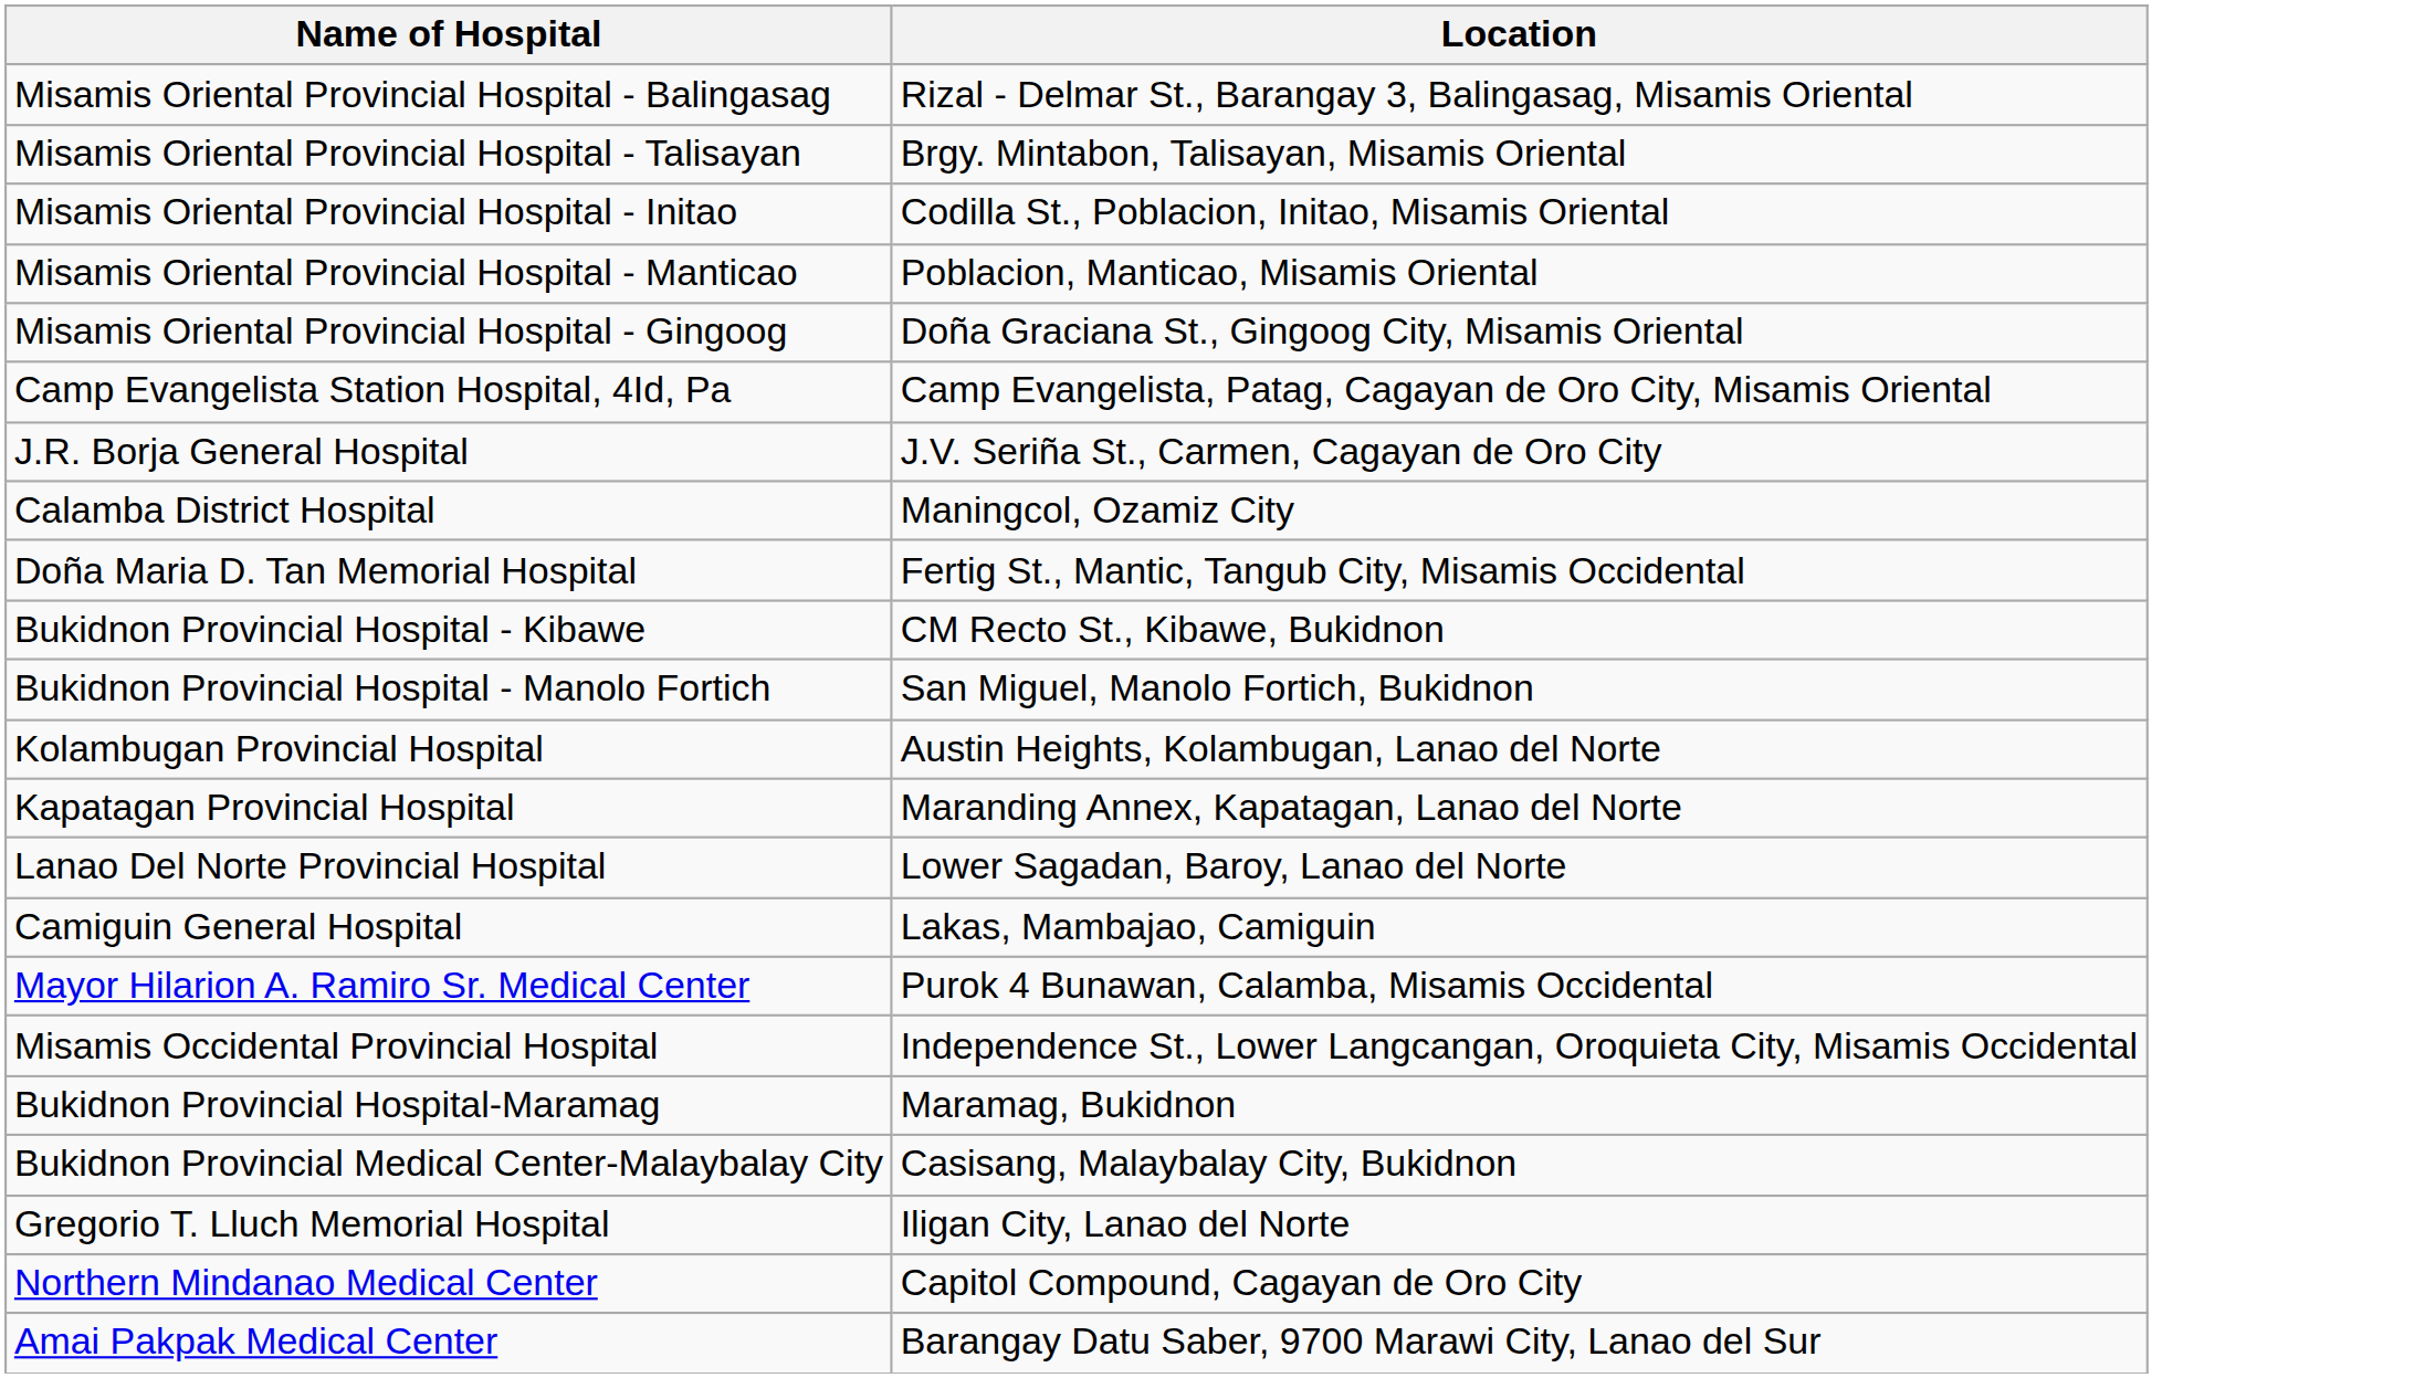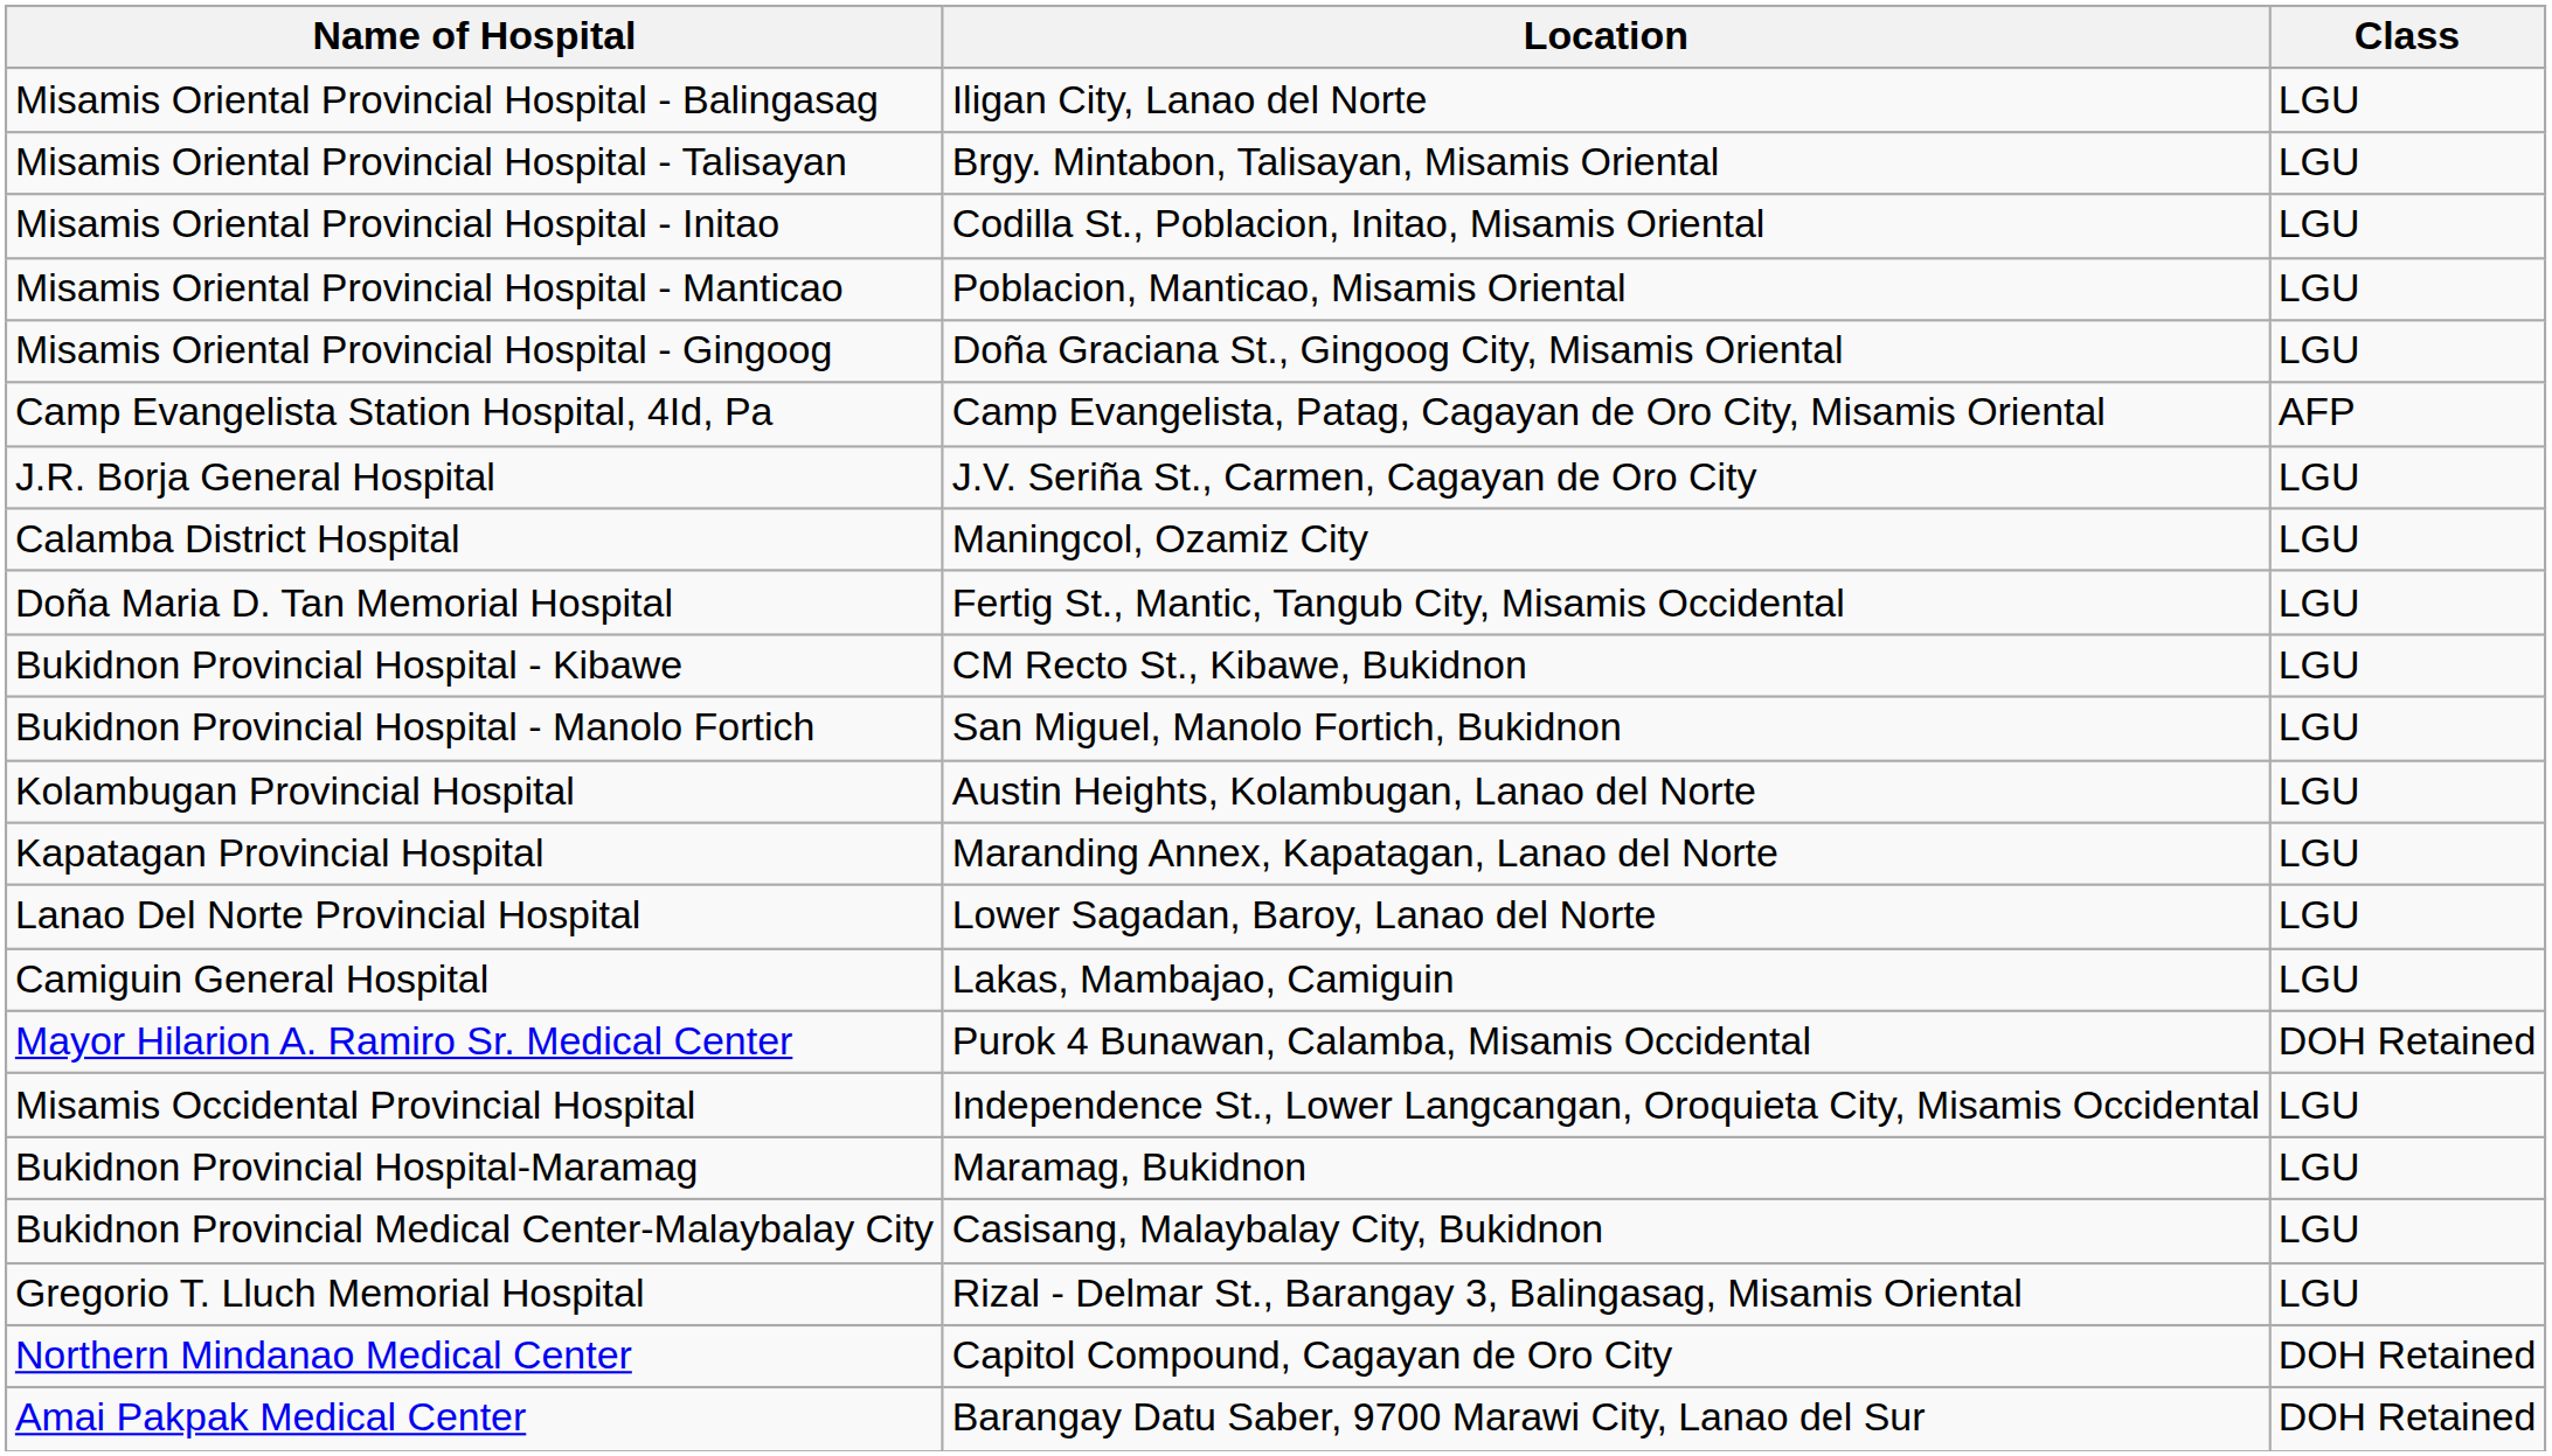+ column: Class | LGU | LGU | LGU | LGU | LGU | AFP | LGU | LGU | LGU | LGU | LGU | LGU | LGU | LGU | LGU | DOH Retained | LGU | LGU | LGU | LGU | DOH Retained | DOH Retained
Misamis Oriental Provincial Hospital - Balingasag | Location: Rizal - Delmar St., Barangay 3, Balingasag, Misamis Oriental -> Iligan City, Lanao del Norte
Gregorio T. Lluch Memorial Hospital | Location: Iligan City, Lanao del Norte -> Rizal - Delmar St., Barangay 3, Balingasag, Misamis Oriental
